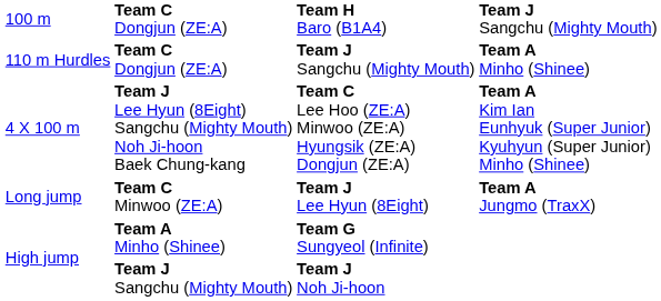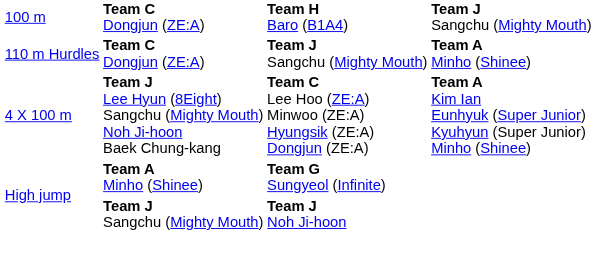- row: Long jump | Team C Minwoo (ZE:A) | Team J Lee Hyun (8Eight) | Team A Jungmo (TraxX)
